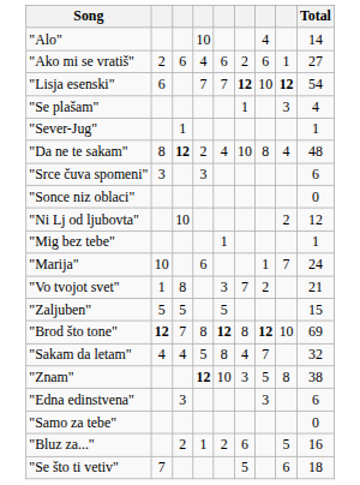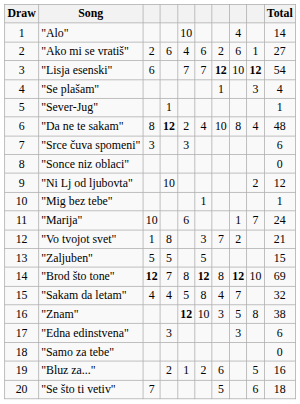+ column: Draw | 1 | 2 | 3 | 4 | 5 | 6 | 7 | 8 | 9 | 10 | 11 | 12 | 13 | 14 | 15 | 16 | 17 | 18 | 19 | 20
